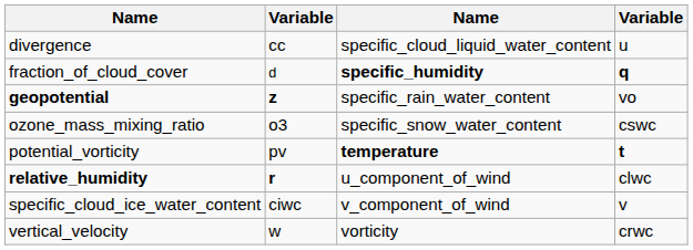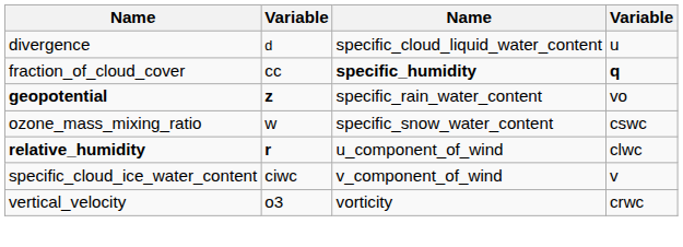divergence | column 2: cc -> d
fraction_of_cloud_cover | column 2: d -> cc
ozone_mass_mixing_ratio | column 2: o3 -> w
- row: potential_vorticity | pv | temperature | t
vertical_velocity | column 2: w -> o3
